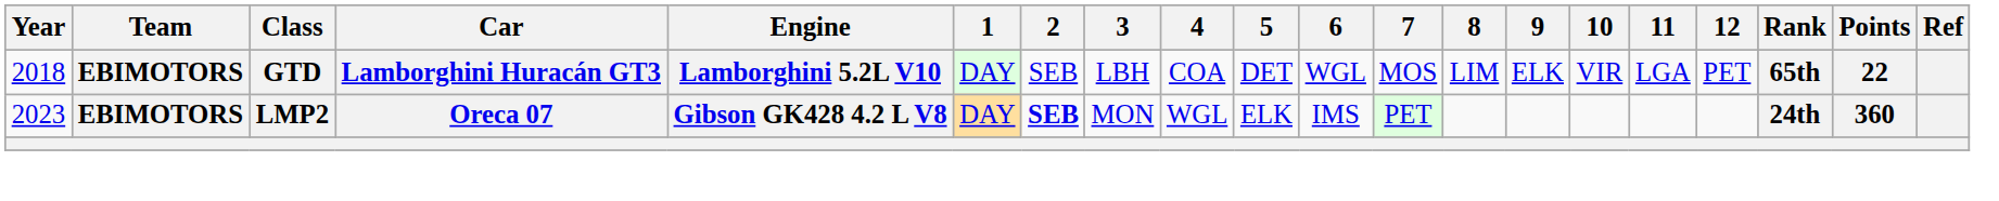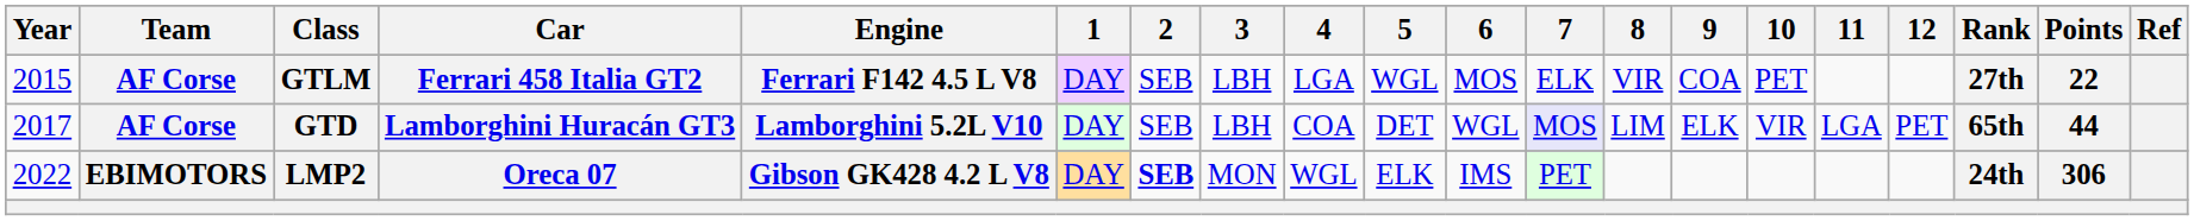+ row: 2015 | AF Corse | GTLM | Ferrari 458 Italia GT2 | Ferrari F142 4.5 L V8 | DAY | SEB | LBH | LGA | WGL | MOS | ELK | VIR | COA | PET | 27th | 22
GTD | Year: 2018 -> 2017
GTD | Team: EBIMOTORS -> AF Corse
GTD | 7: no background -> lavender background
GTD | Points: 22 -> 44
LMP2 | Year: 2023 -> 2022
LMP2 | Points: 360 -> 306
